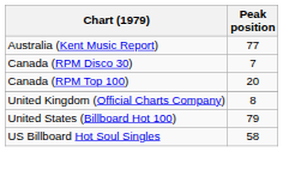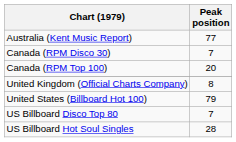+ row: US Billboard Disco Top 80 | 7
US Billboard Hot Soul Singles | Peak position: 58 -> 28
